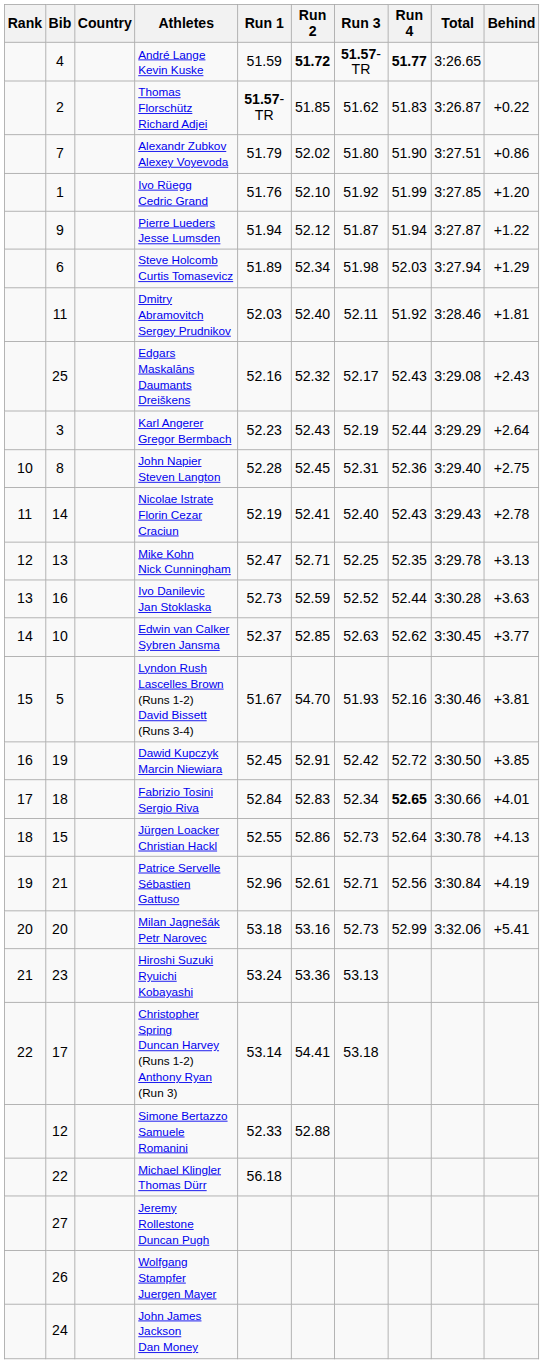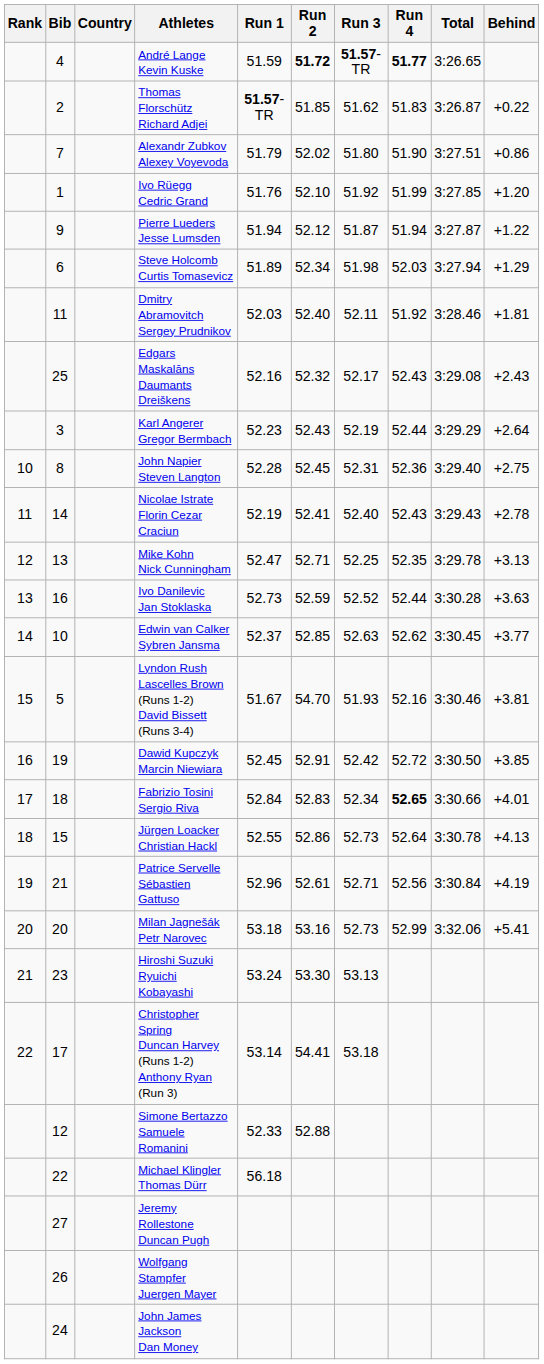Hiroshi Suzuki Ryuichi Kobayashi | Run 2: 53.36 -> 53.30
